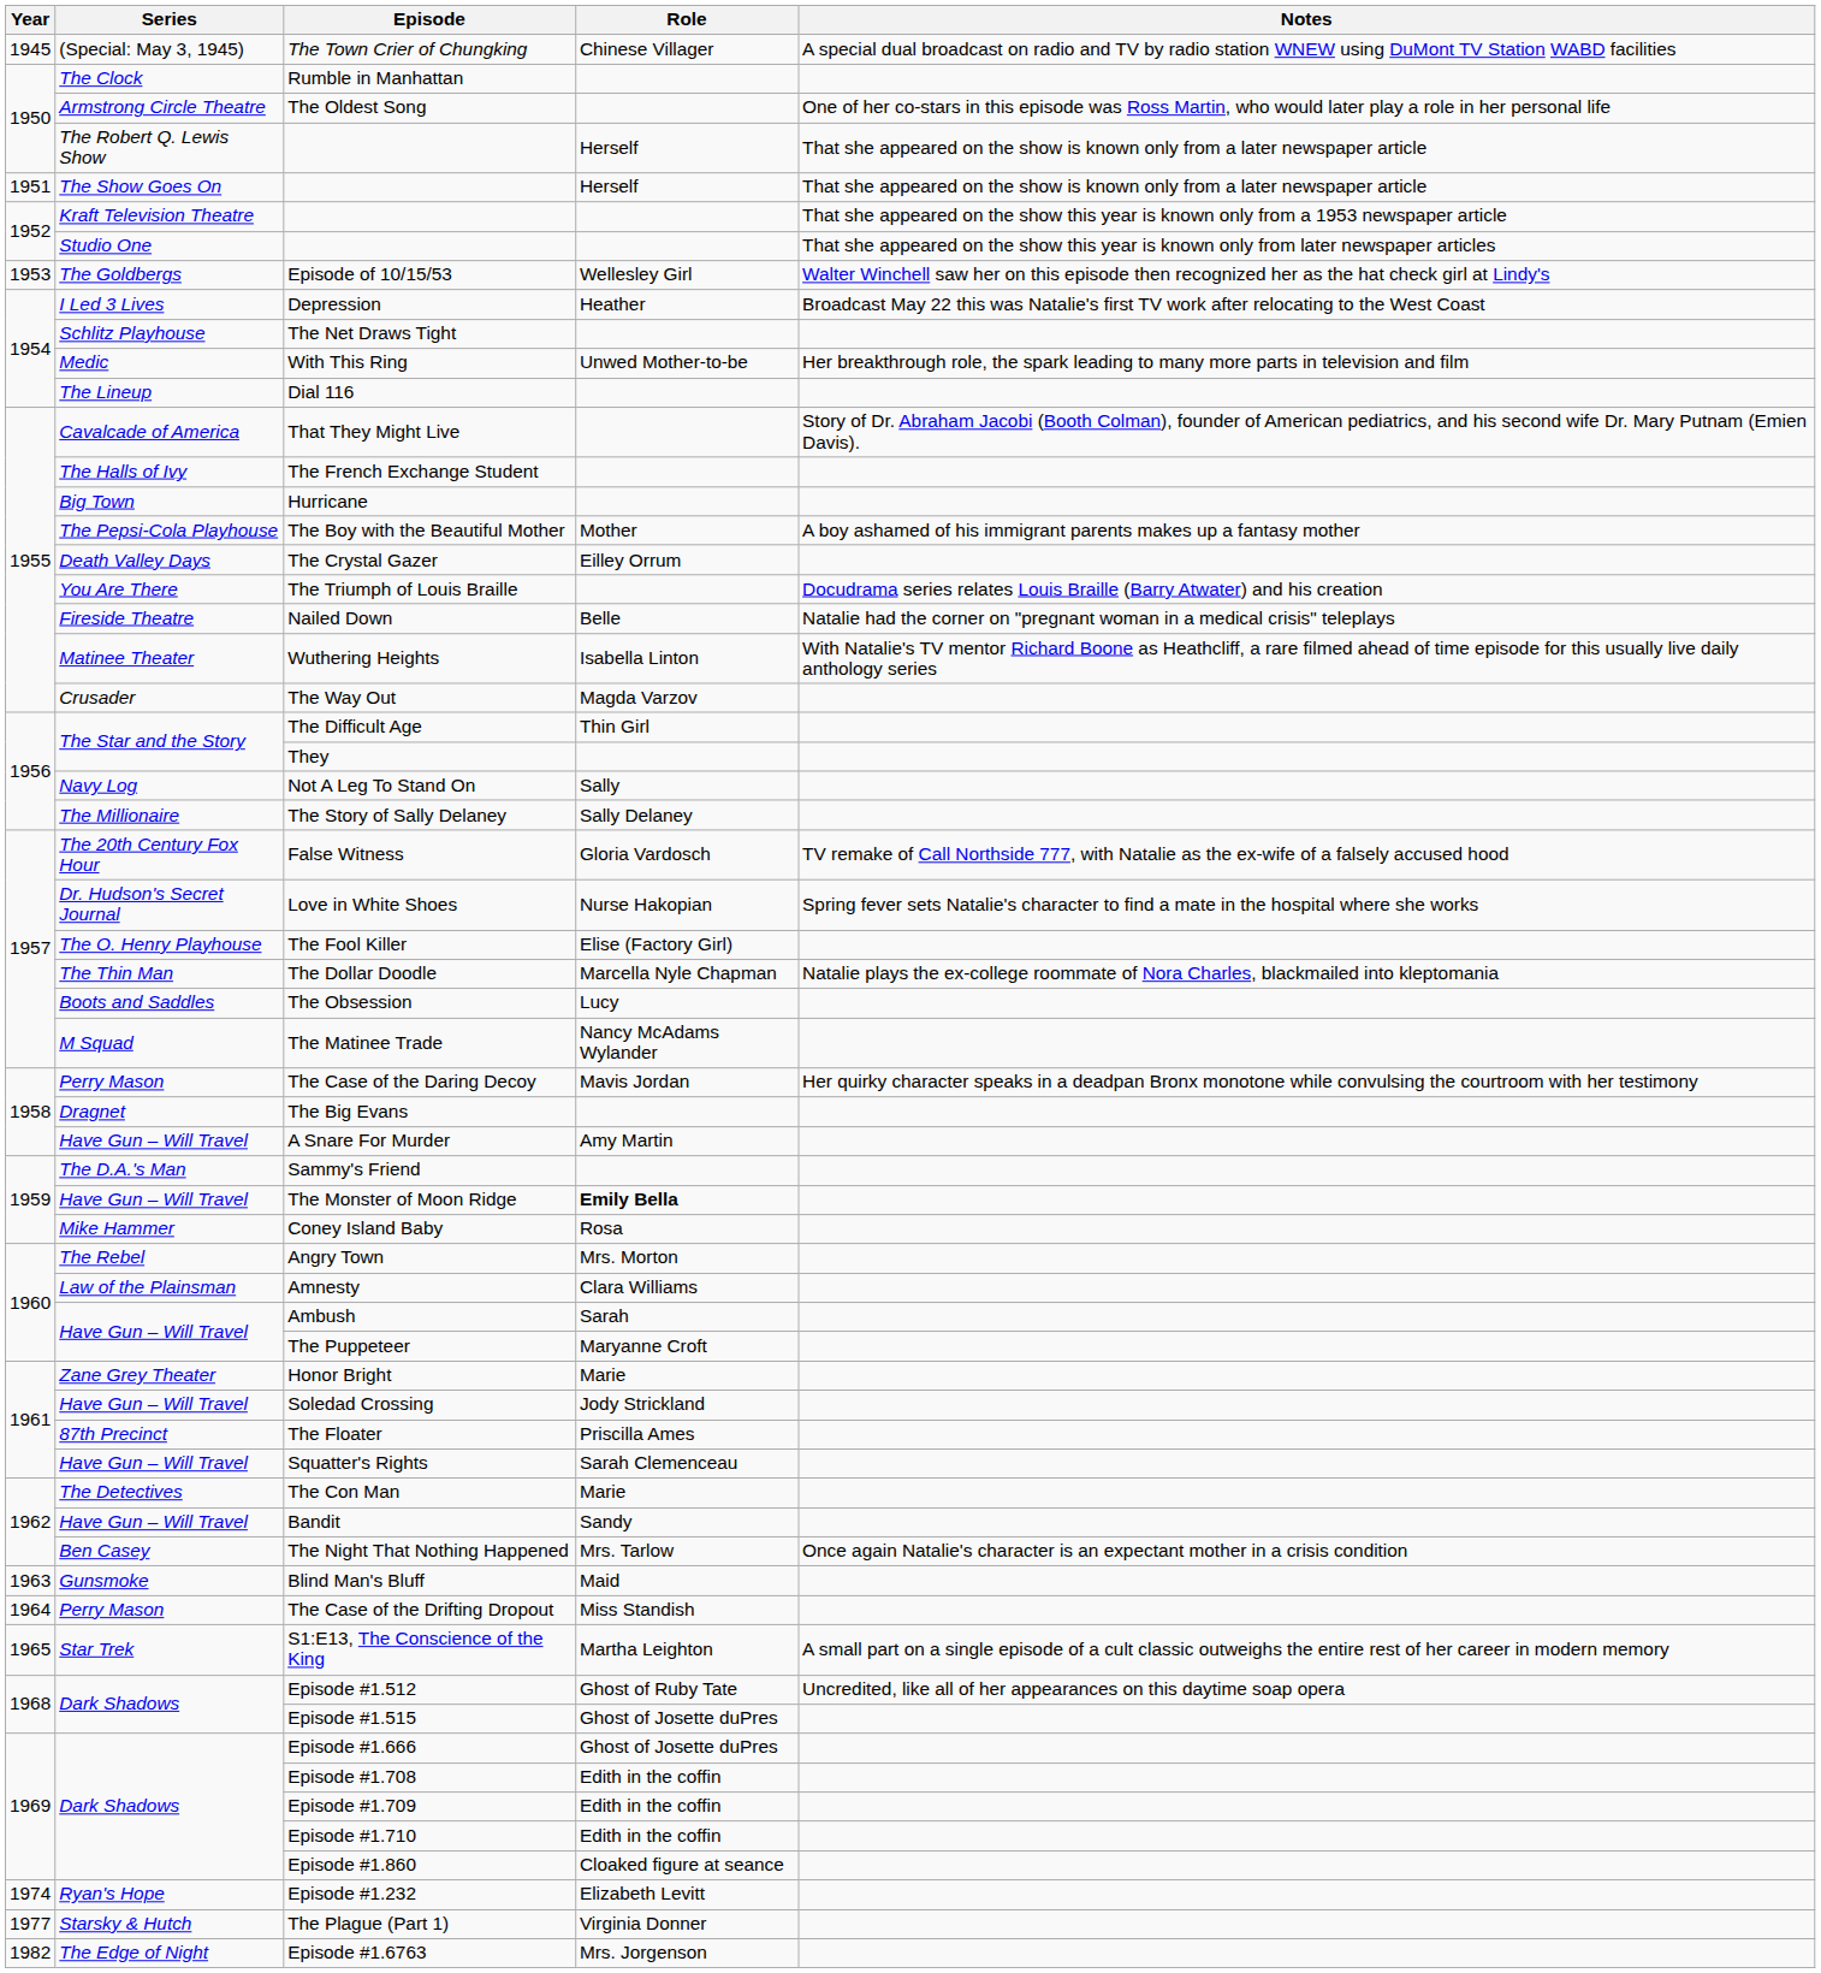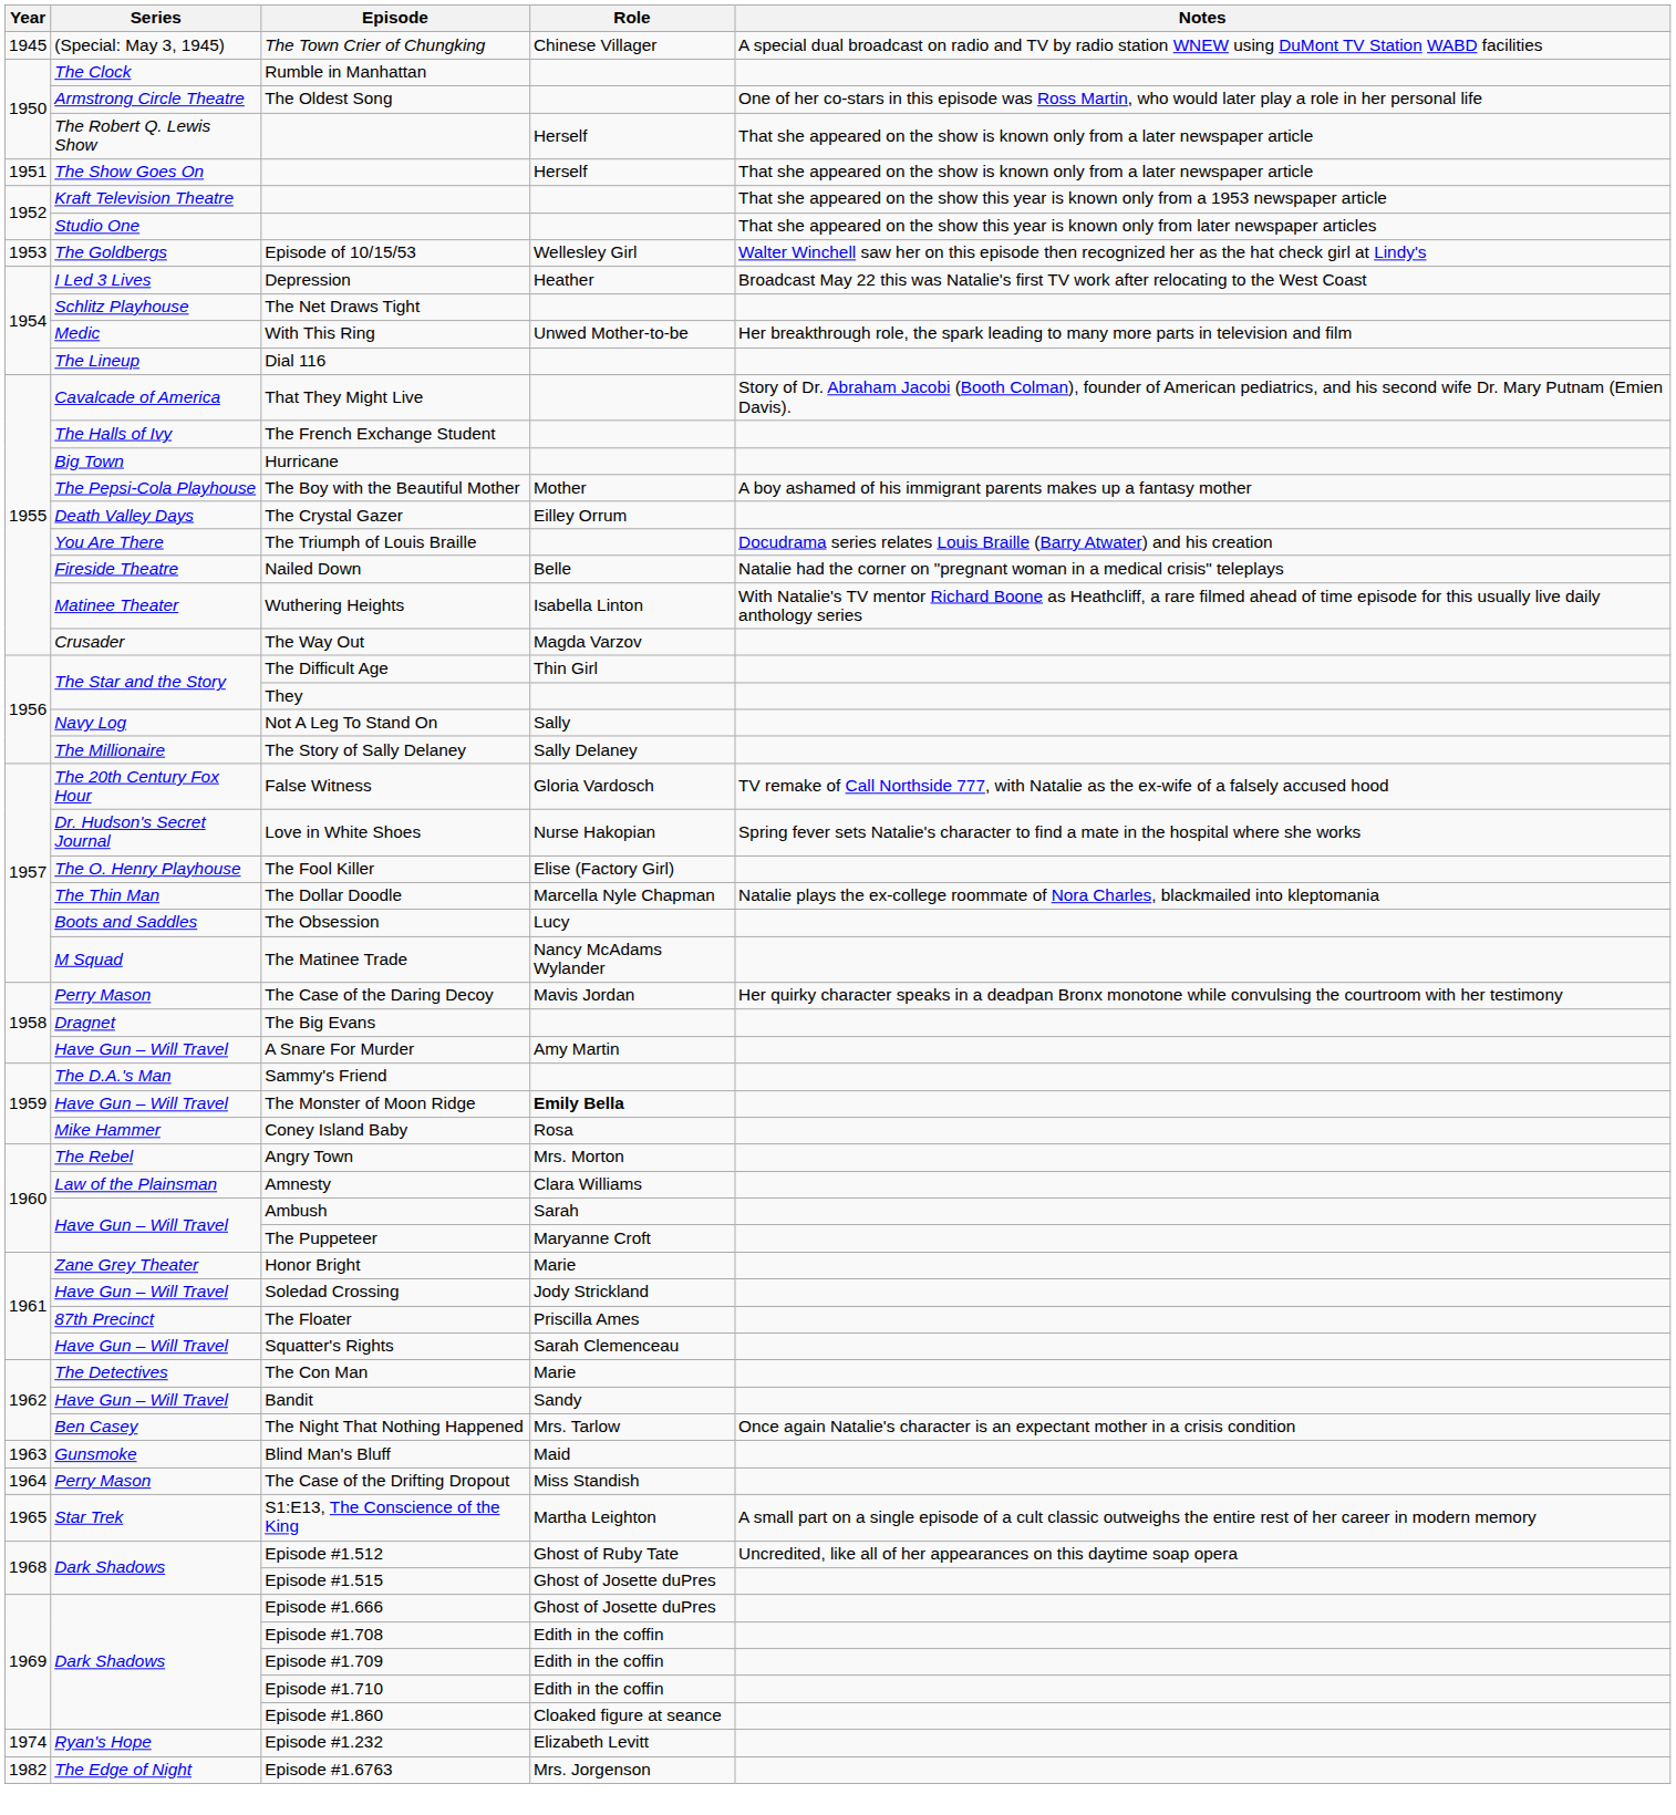- row: 1977 | Starsky & Hutch | The Plague (Part 1) | Virginia Donner
